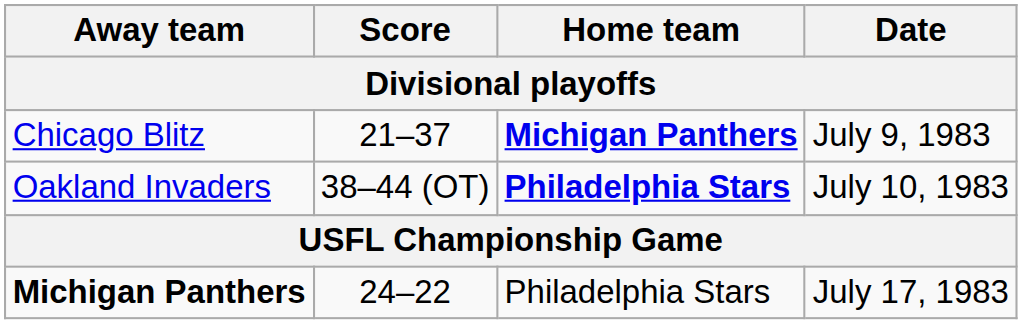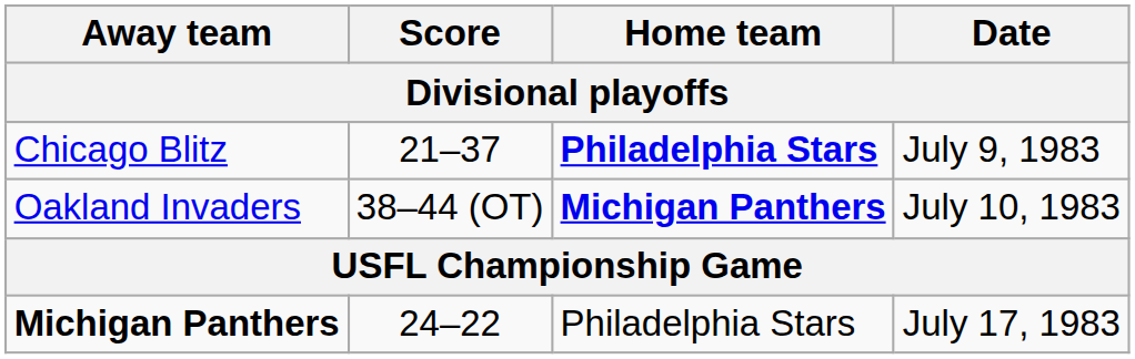Chicago Blitz | Home team: Michigan Panthers -> Philadelphia Stars
Oakland Invaders | Home team: Philadelphia Stars -> Michigan Panthers
